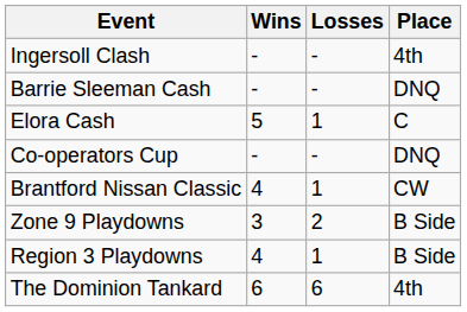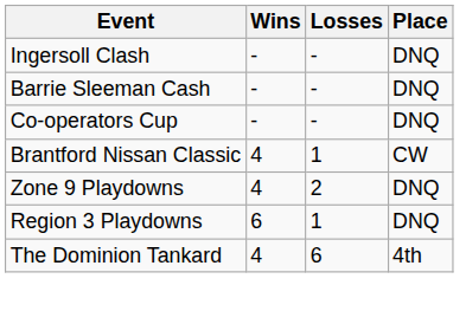Ingersoll Clash | Place: 4th -> DNQ
- row: Elora Cash | 5 | 1 | C
Zone 9 Playdowns | Wins: 3 -> 4
Zone 9 Playdowns | Place: B Side -> DNQ
Region 3 Playdowns | Wins: 4 -> 6
Region 3 Playdowns | Place: B Side -> DNQ
The Dominion Tankard | Wins: 6 -> 4
